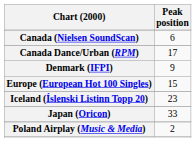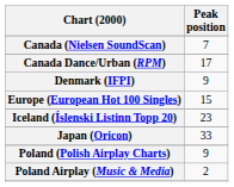Canada (Nielsen SoundScan) | Peak position: 6 -> 7
+ row: Poland (Polish Airplay Charts) | 9
